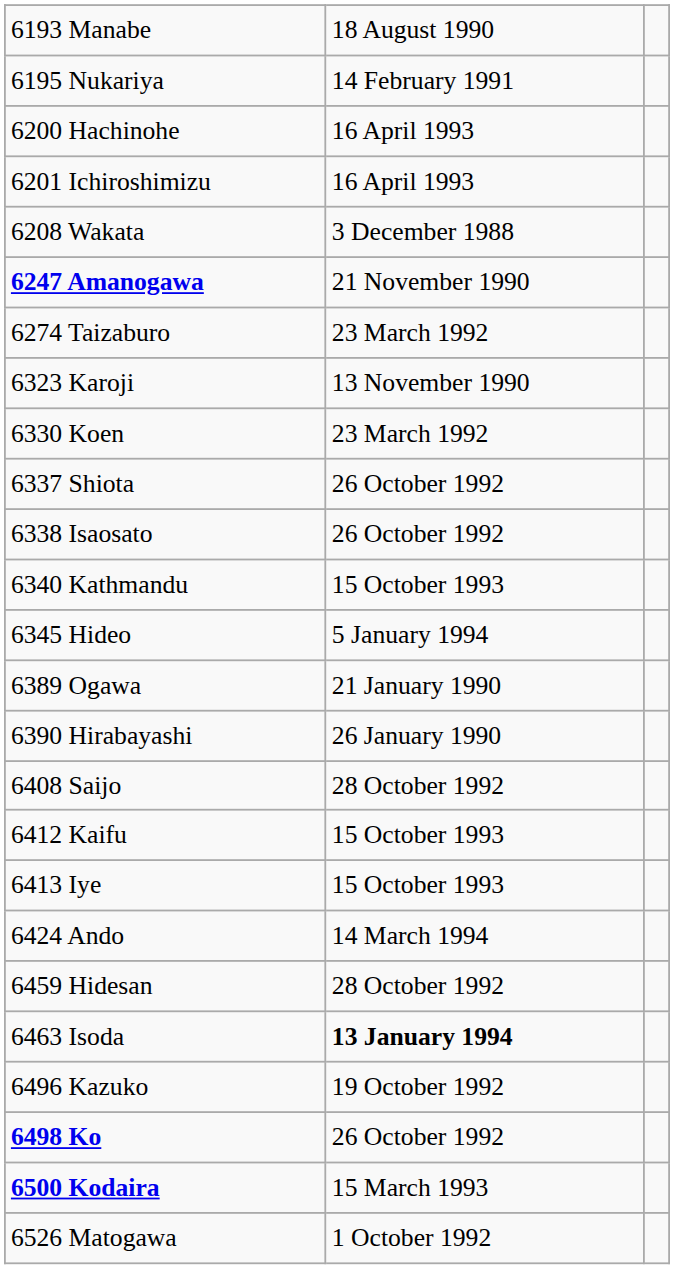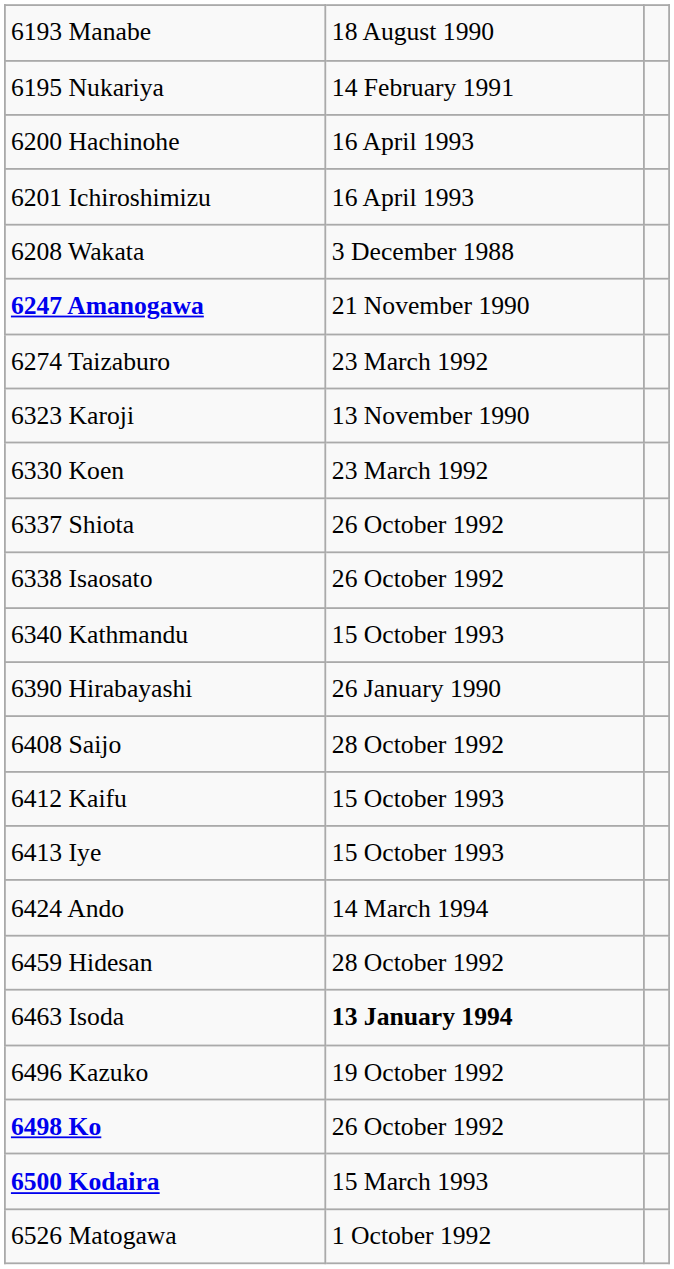- row: 6345 Hideo | 5 January 1994
- row: 6389 Ogawa | 21 January 1990
